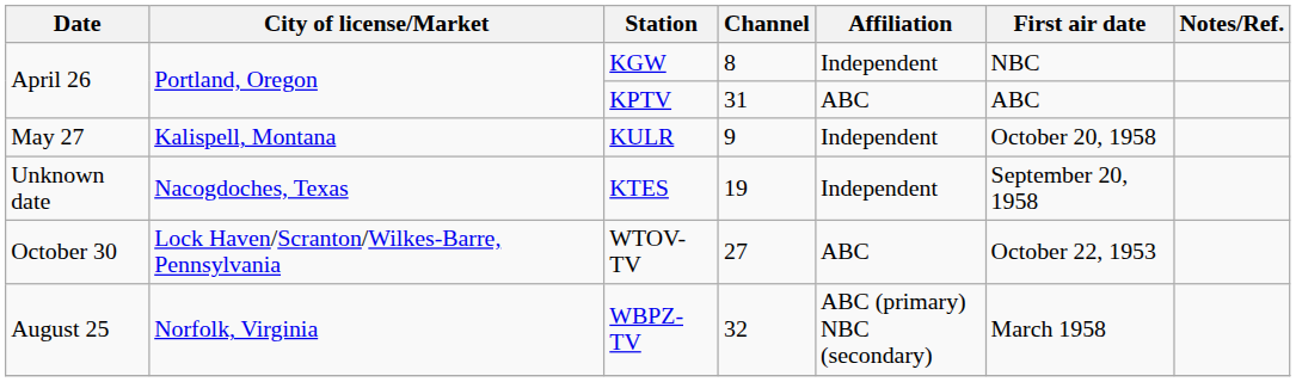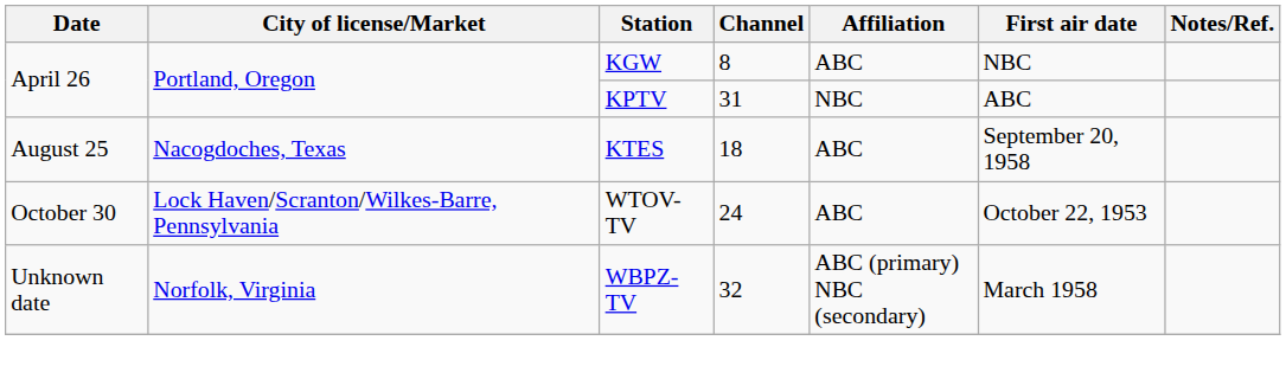KGW | Affiliation: Independent -> ABC
KPTV | Affiliation: ABC -> NBC
- row: May 27 | Kalispell, Montana | KULR | 9 | Independent | October 20, 1958
KTES | Date: Unknown date -> August 25
KTES | Channel: 19 -> 18
KTES | Affiliation: Independent -> ABC
WTOV-TV | Channel: 27 -> 24
WBPZ-TV | Date: August 25 -> Unknown date
